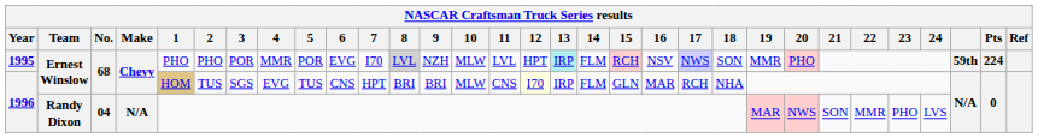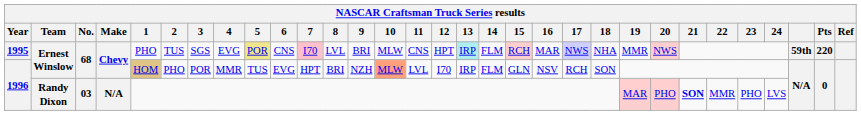1995 | 2: PHO -> TUS
1995 | 3: POR -> SGS
1995 | 4: MMR -> EVG
1995 | 5: no background -> khaki background
1995 | 6: EVG -> CNS
1995 | 7: no background -> pink background
1995 | 8: lightgrey background -> no background
1995 | 9: NZH -> BRI
1995 | 11: LVL -> CNS
1995 | 16: NSV -> MAR
1995 | 18: SON -> NHA
1995 | 20: PHO -> NWS
1995 | Pts: 224 -> 220
1996 / Ernest Winslow | 2: TUS -> PHO
1996 / Ernest Winslow | 3: SGS -> POR
1996 / Ernest Winslow | 4: EVG -> MMR
1996 / Ernest Winslow | 6: CNS -> EVG
1996 / Ernest Winslow | 9: BRI -> NZH
1996 / Ernest Winslow | 10: no background -> lightsalmon background
1996 / Ernest Winslow | 11: CNS -> LVL
1996 / Ernest Winslow | 12: lightyellow background -> no background
1996 / Ernest Winslow | 16: MAR -> NSV
1996 / Ernest Winslow | 18: NHA -> SON
1996 / Randy Dixon | No.: 04 -> 03
1996 / Randy Dixon | 20: NWS -> PHO
1996 / Randy Dixon | 21: normal -> bold
